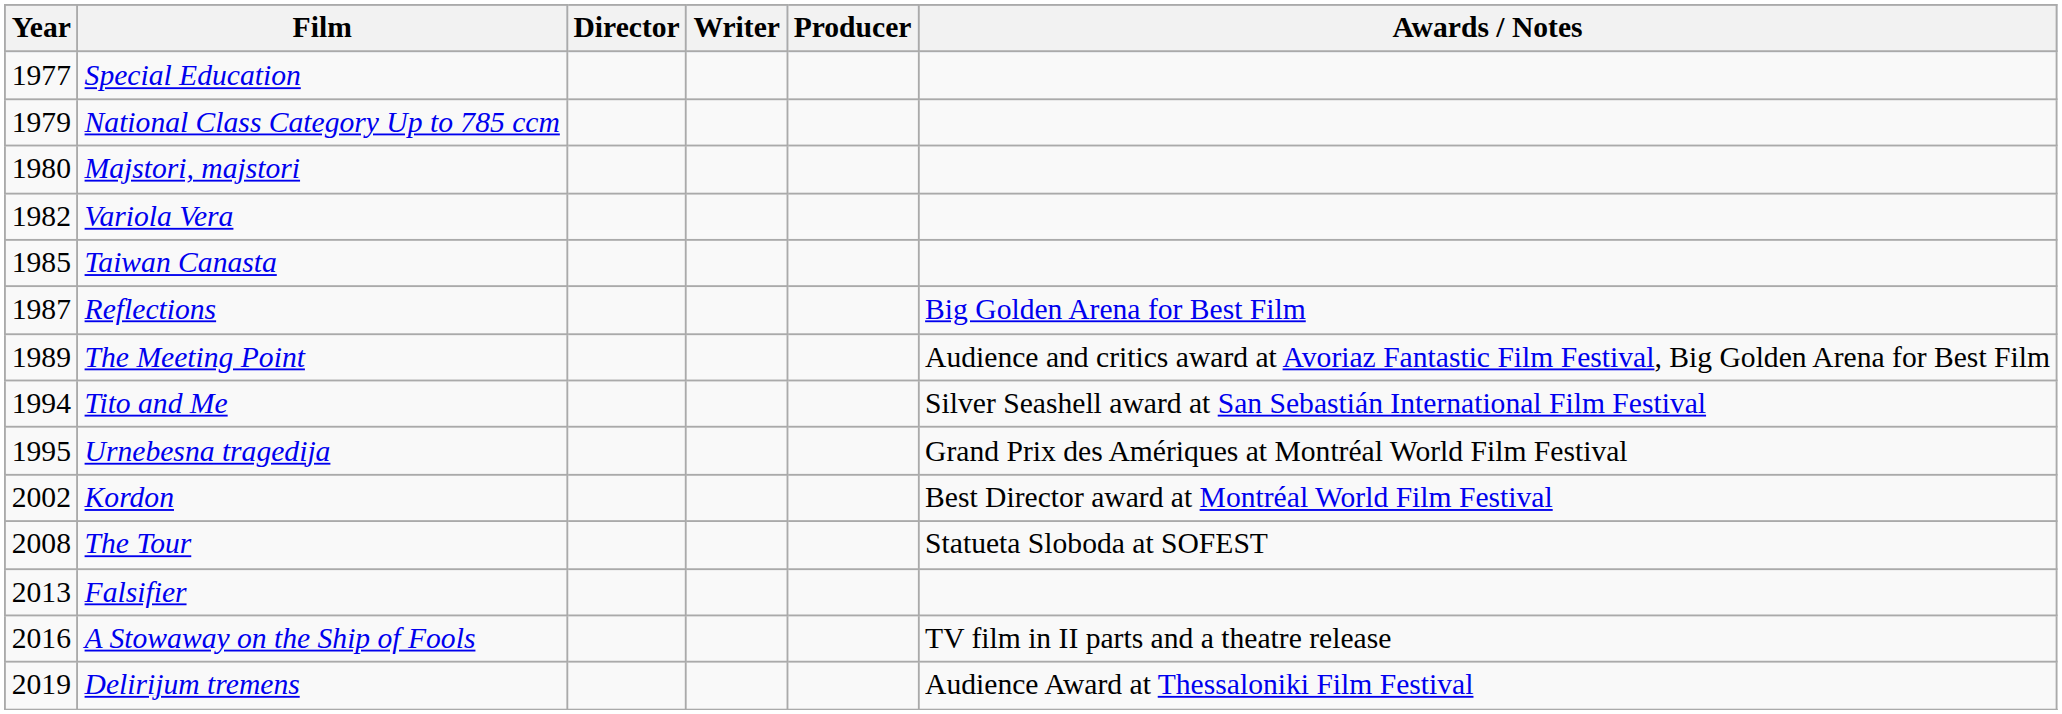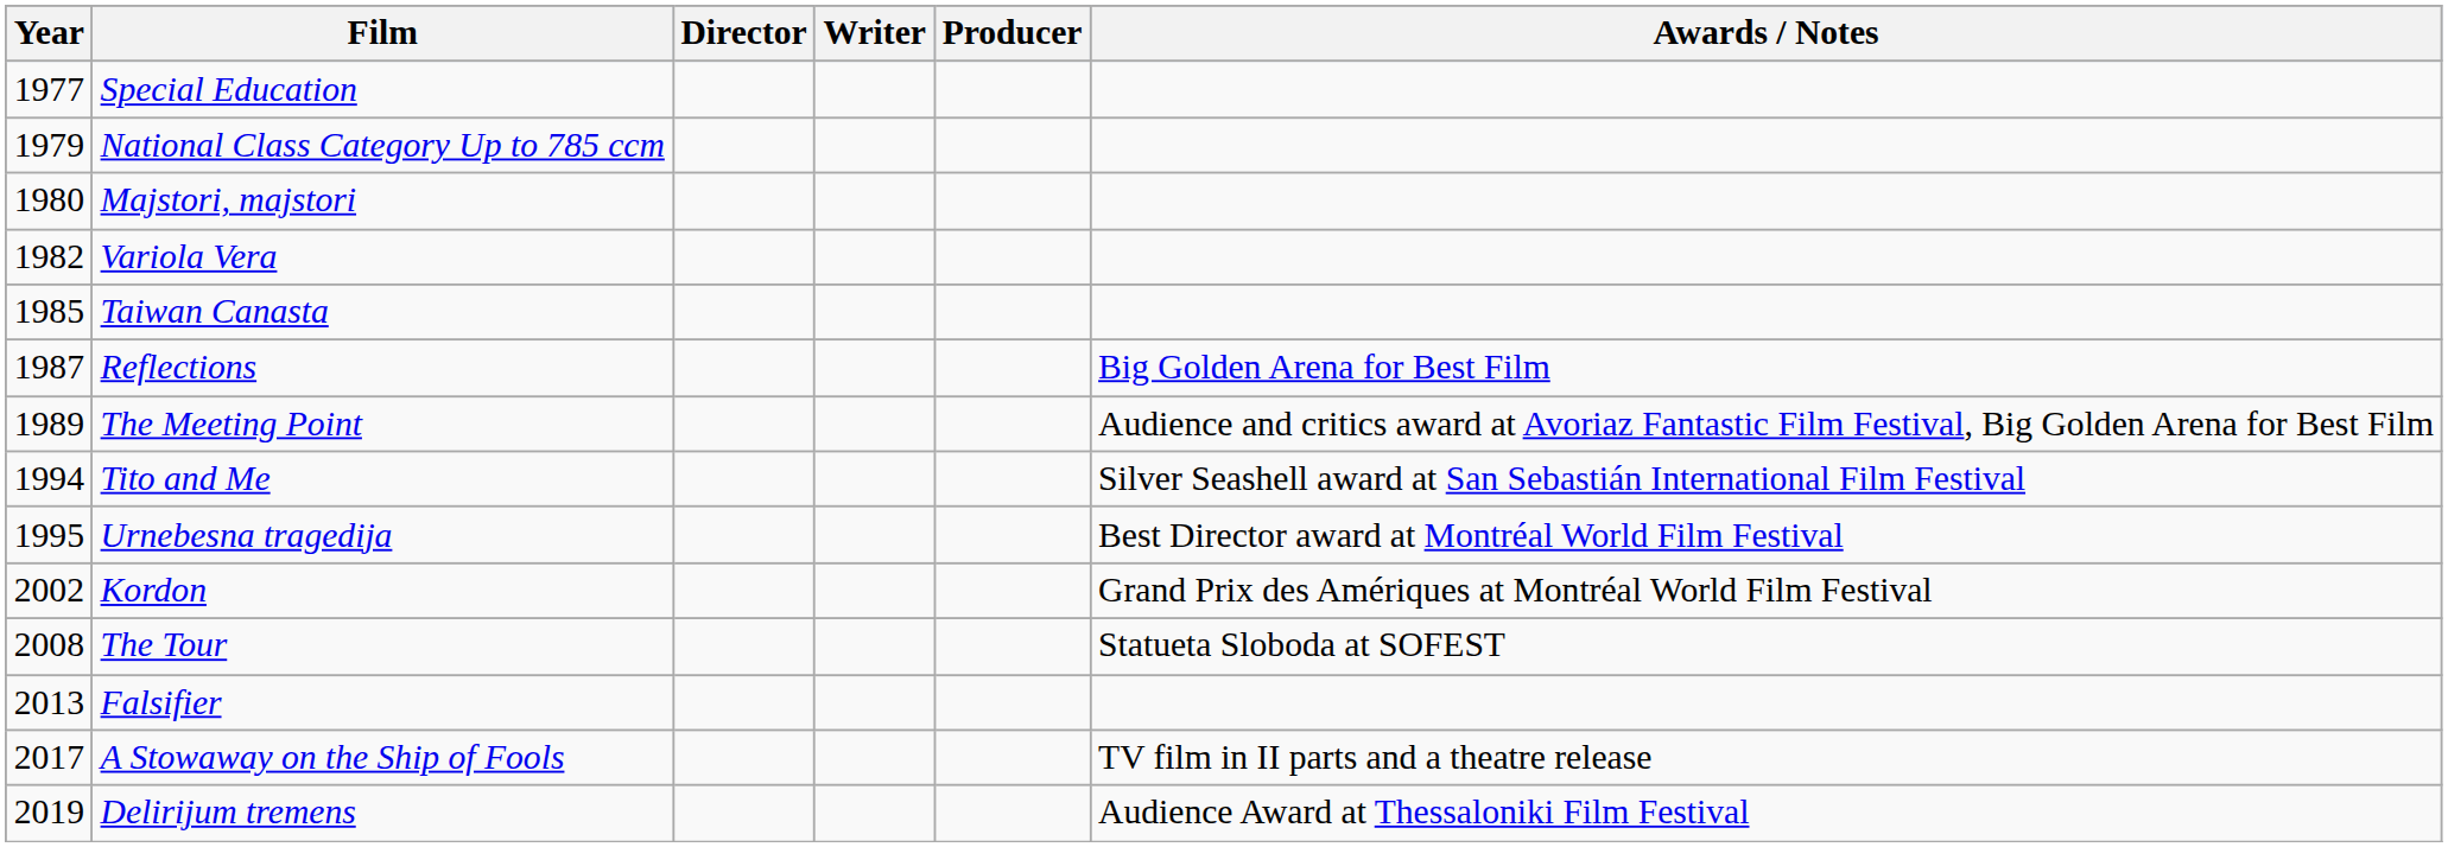Urnebesna tragedija | Awards / Notes: Grand Prix des Amériques at Montréal World Film Festival -> Best Director award at Montréal World Film Festival
Kordon | Awards / Notes: Best Director award at Montréal World Film Festival -> Grand Prix des Amériques at Montréal World Film Festival
A Stowaway on the Ship of Fools | Year: 2016 -> 2017
